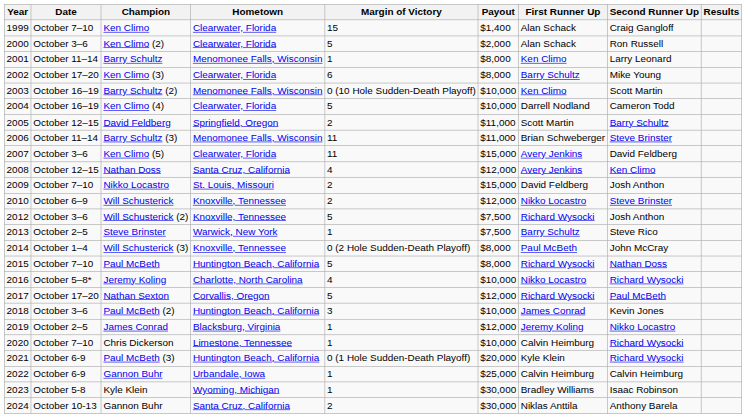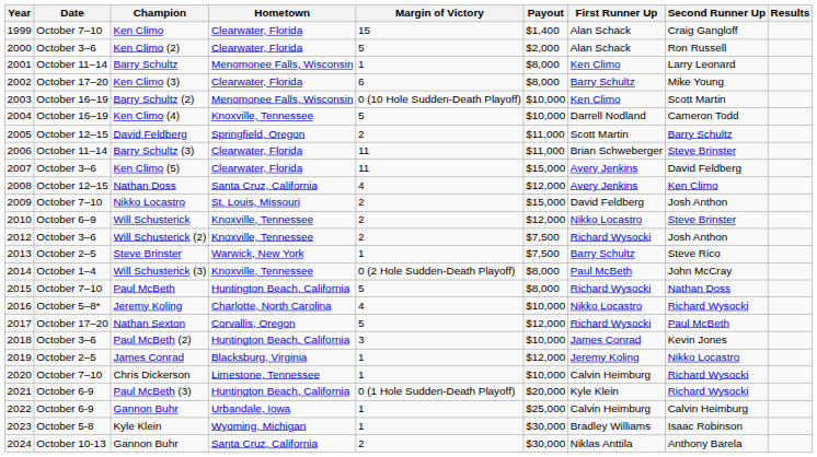Ken Climo (4) | Hometown: Clearwater, Florida -> Knoxville, Tennessee
Barry Schultz (3) | Hometown: Menomonee Falls, Wisconsin -> Clearwater, Florida
Will Schusterick (2) | Margin of Victory: 5 -> 2
